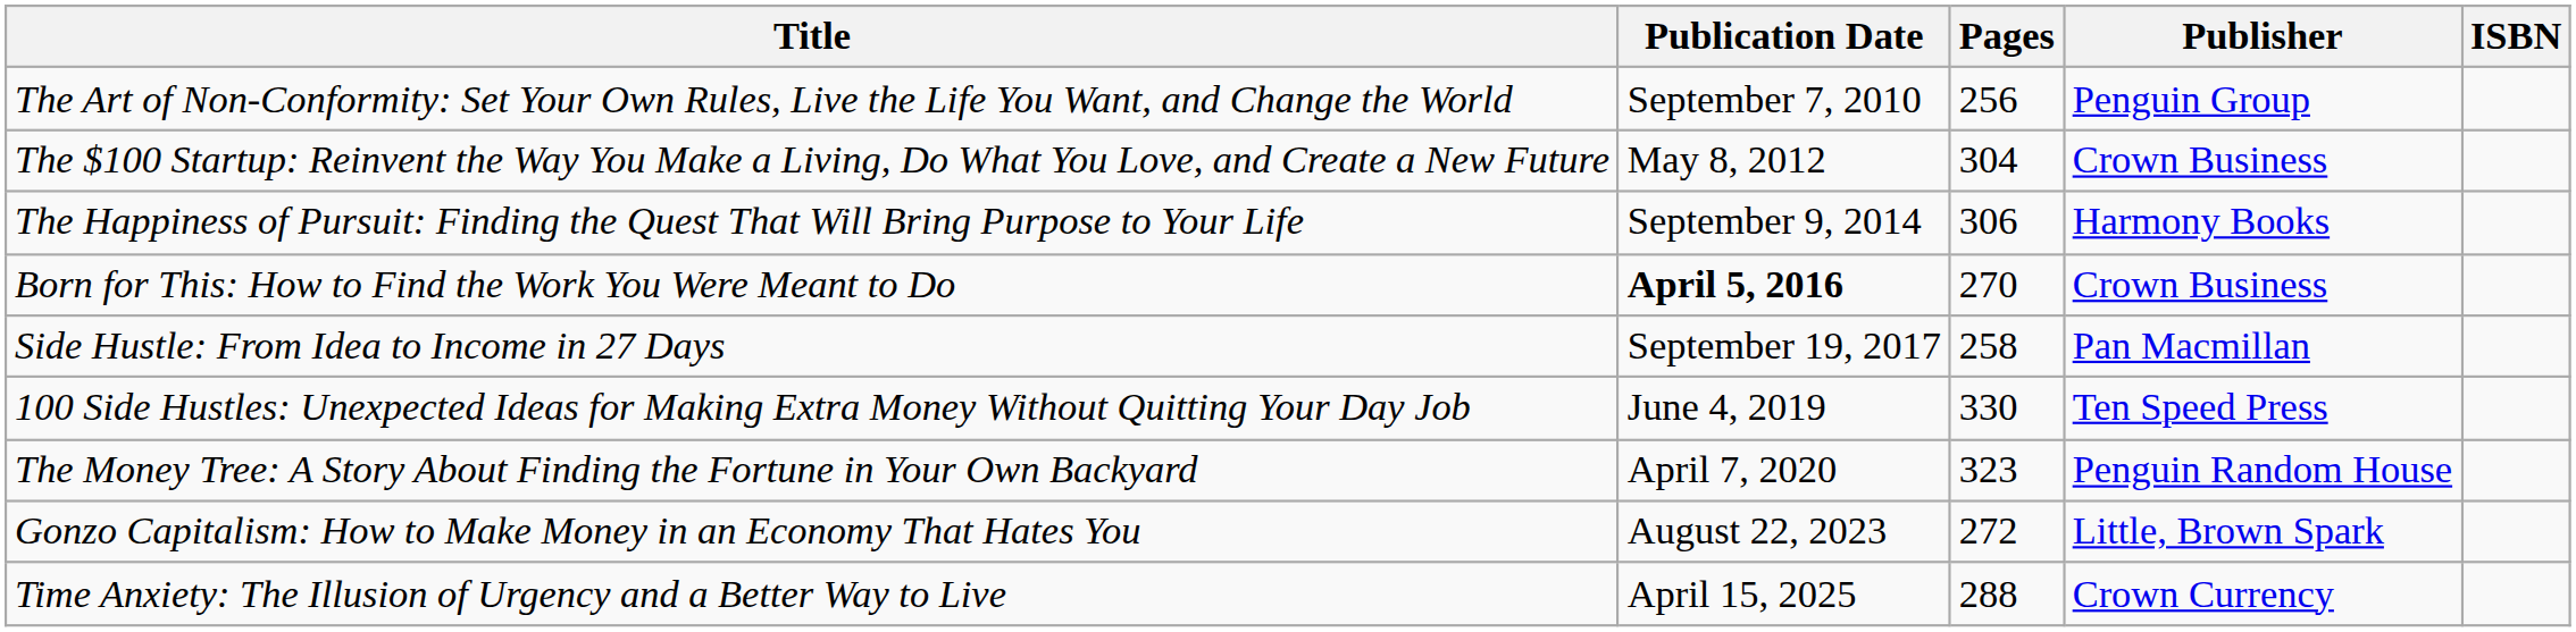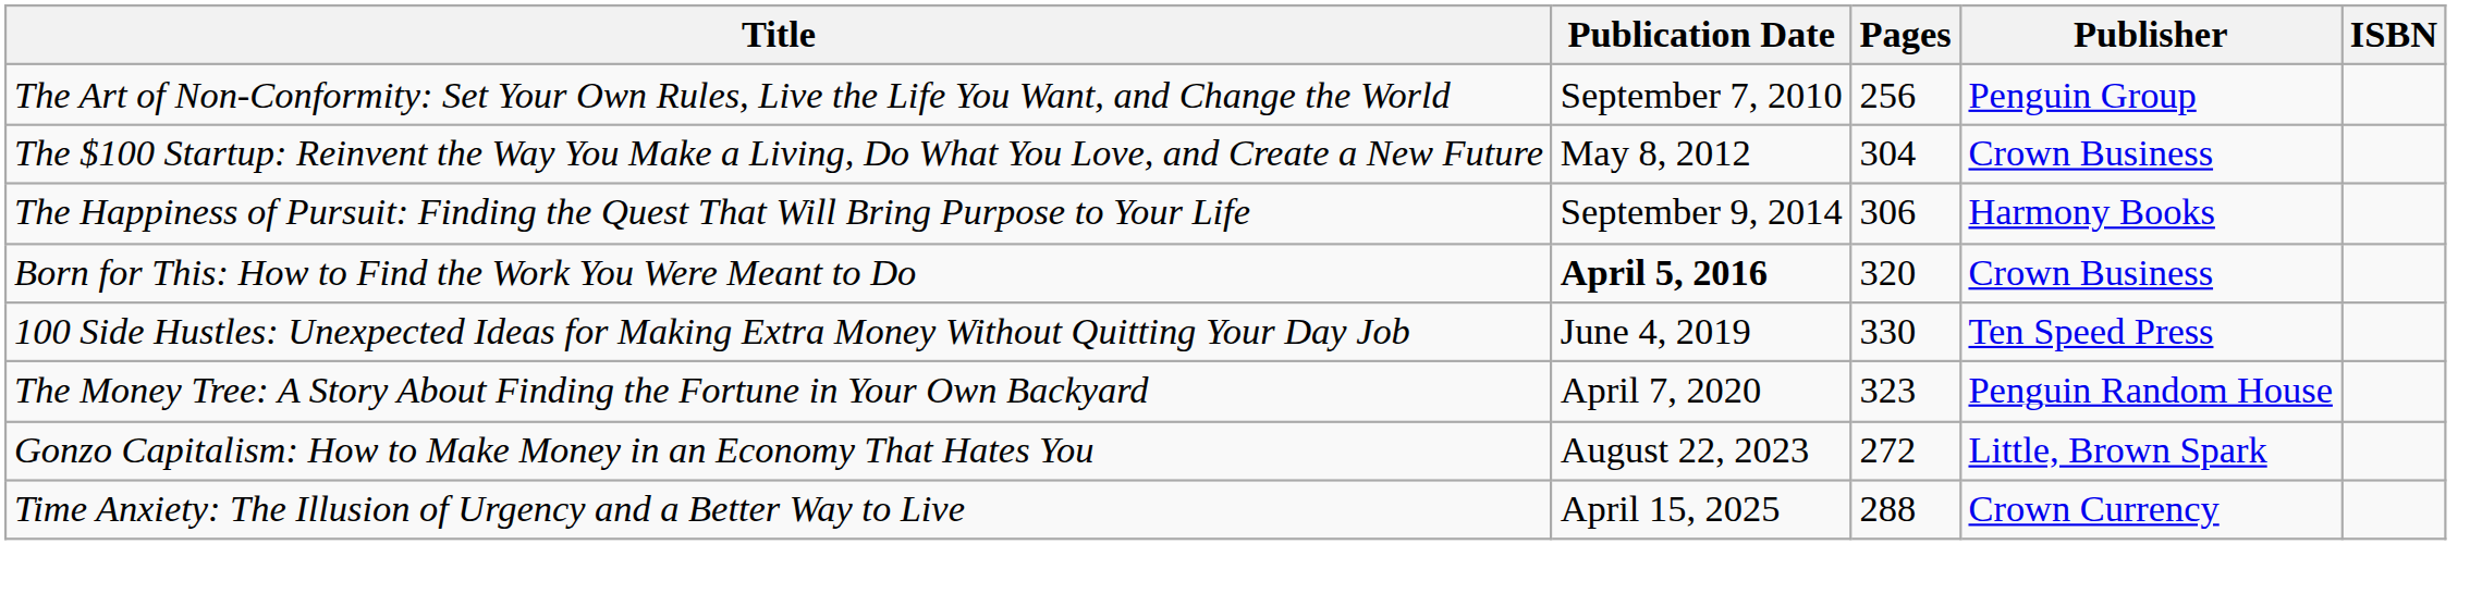Born for This: How to Find the Work You Were Meant to Do | Pages: 270 -> 320
- row: Side Hustle: From Idea to Income in 27 Days | September 19, 2017 | 258 | Pan Macmillan
